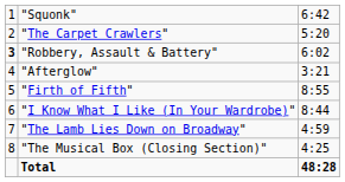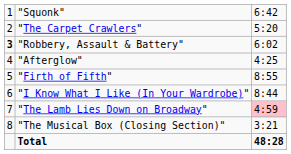"Afterglow" | column 3: 3:21 -> 4:25
"The Lamb Lies Down on Broadway" | column 3: no background -> pink background
"The Musical Box (Closing Section)" | column 3: 4:25 -> 3:21
